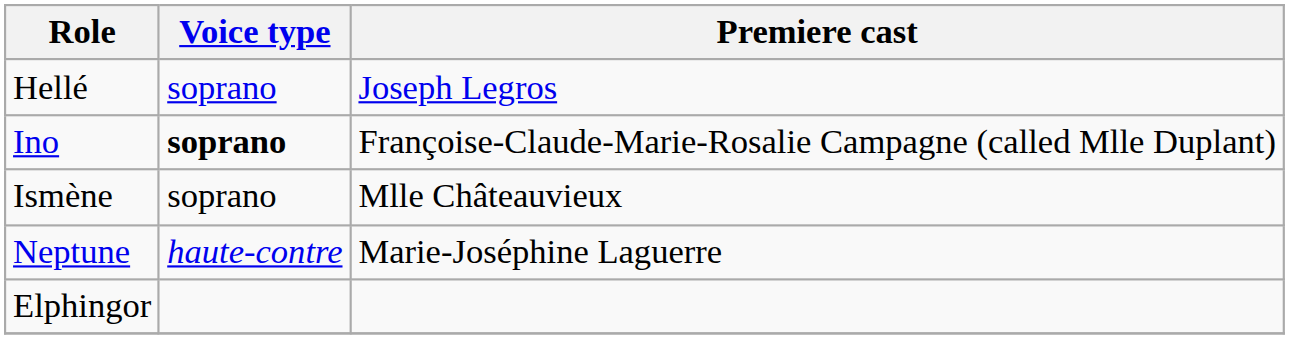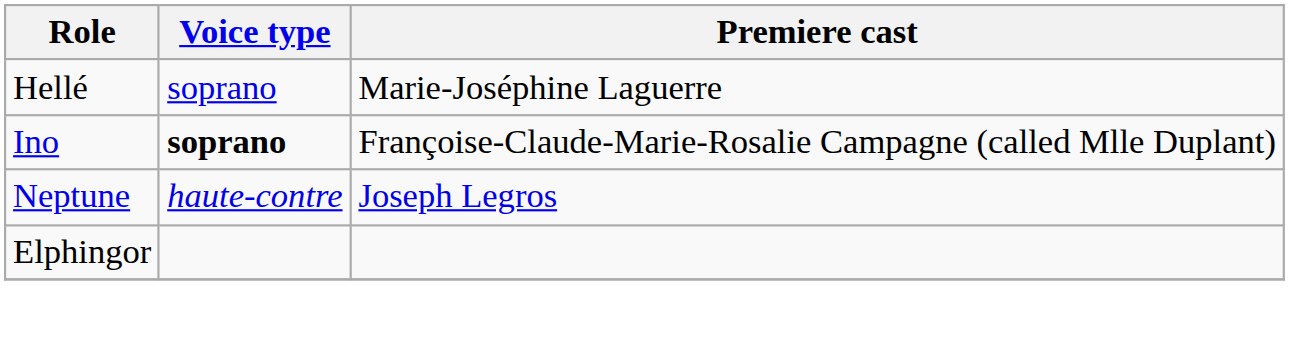Hellé | Premiere cast: Joseph Legros -> Marie-Joséphine Laguerre
- row: Ismène | soprano | Mlle Châteauvieux
Neptune | Premiere cast: Marie-Joséphine Laguerre -> Joseph Legros
